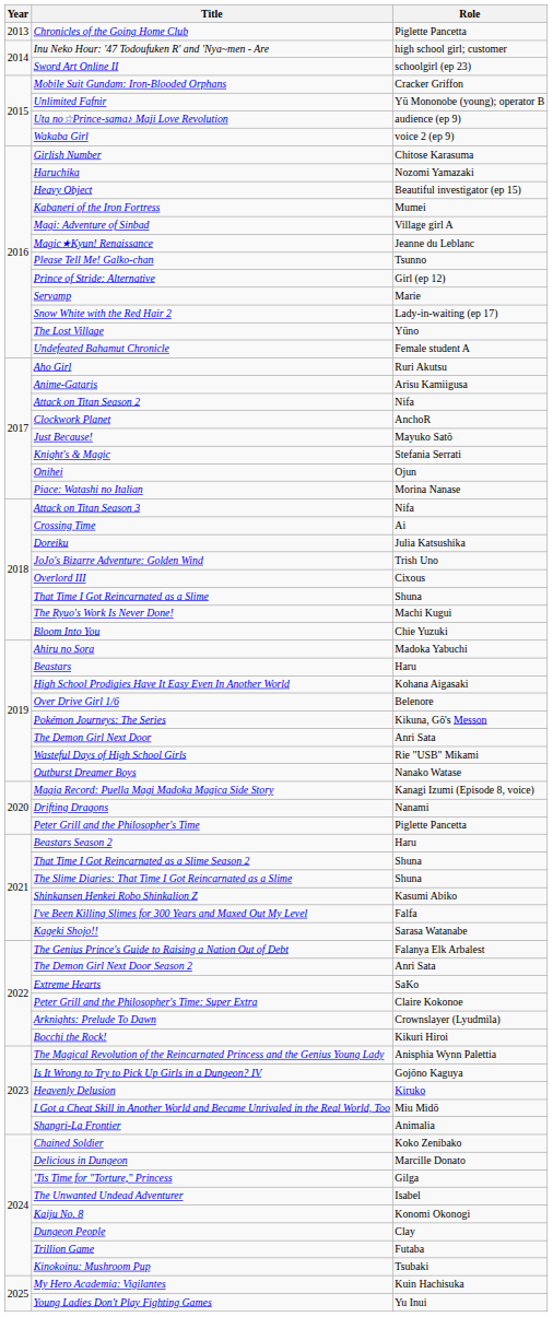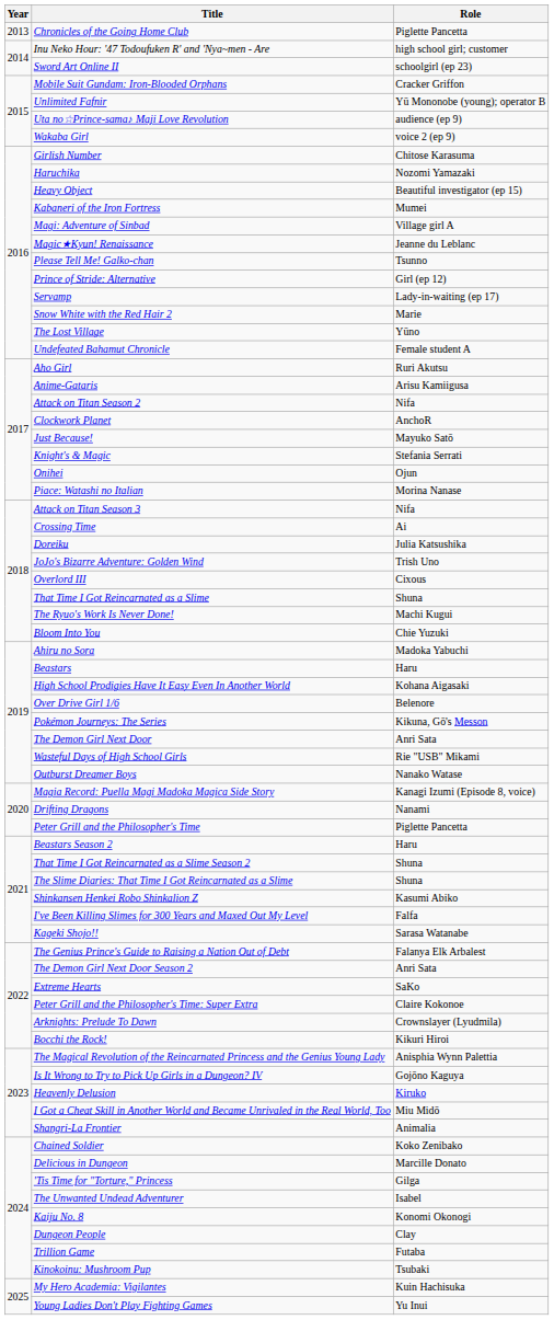Servamp | Role: Marie -> Lady-in-waiting (ep 17)
Snow White with the Red Hair 2 | Role: Lady-in-waiting (ep 17) -> Marie
